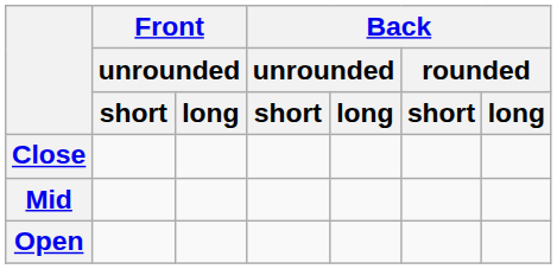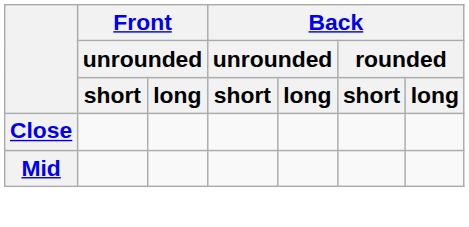- row: Open
